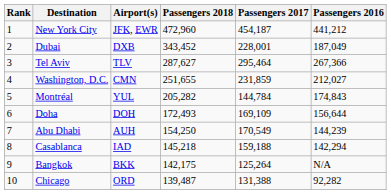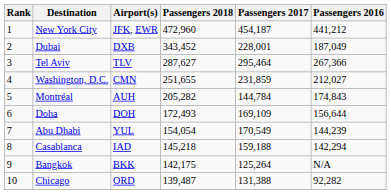Montréal | Airport(s): YUL -> AUH
Abu Dhabi | Airport(s): AUH -> YUL
Abu Dhabi | Passengers 2018: 154,250 -> 154,054
